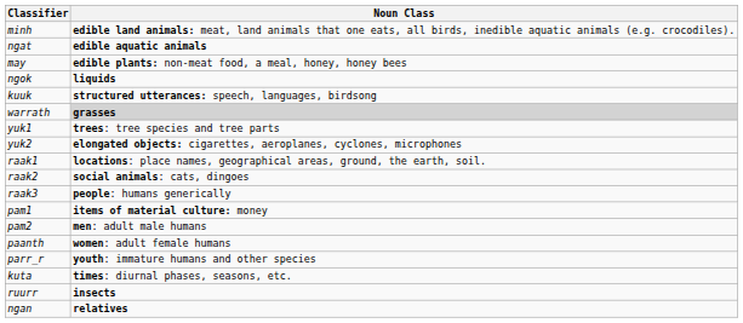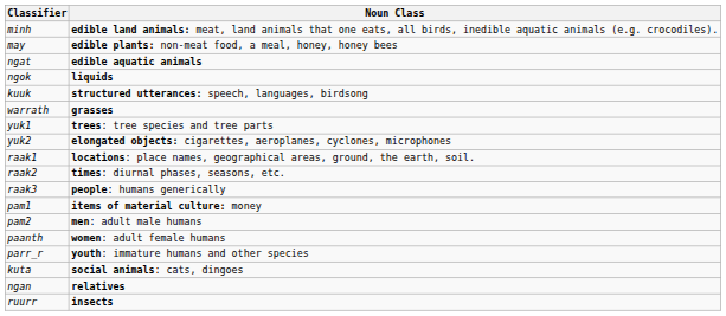rows swapped: ngat <-> may
warrath | Noun Class: lightgrey background -> no background
raak2 | Noun Class: social animals: cats, dingoes -> times: diurnal phases, seasons, etc.
kuta | Noun Class: times: diurnal phases, seasons, etc. -> social animals: cats, dingoes
rows swapped: ngan <-> ruurr
